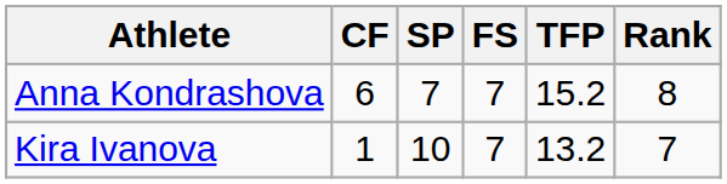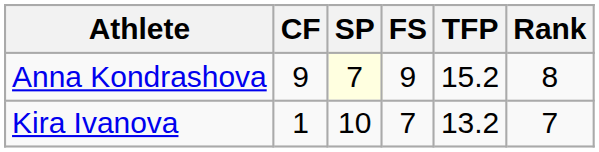Anna Kondrashova | CF: 6 -> 9
Anna Kondrashova | SP: no background -> lightyellow background
Anna Kondrashova | FS: 7 -> 9
